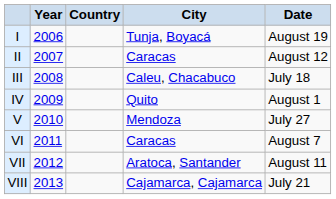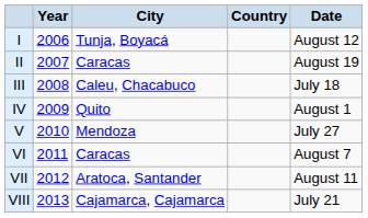columns swapped: City <-> Country
I | Date: August 19 -> August 12
II | Date: August 12 -> August 19
